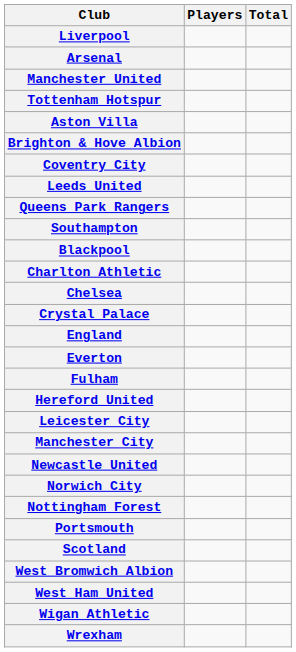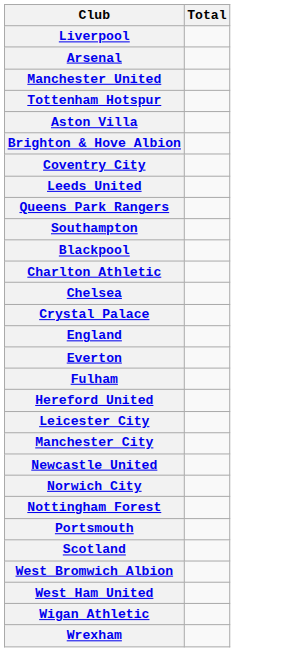- column: Players
